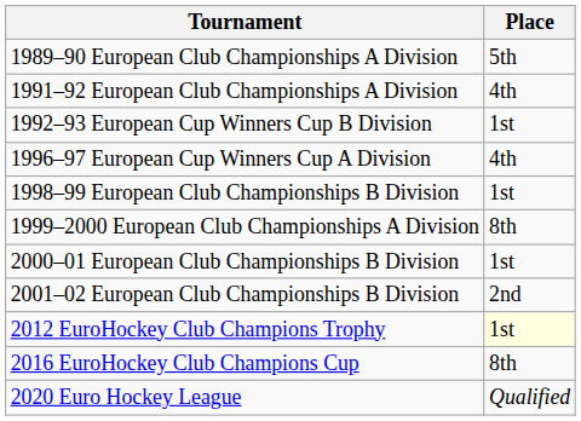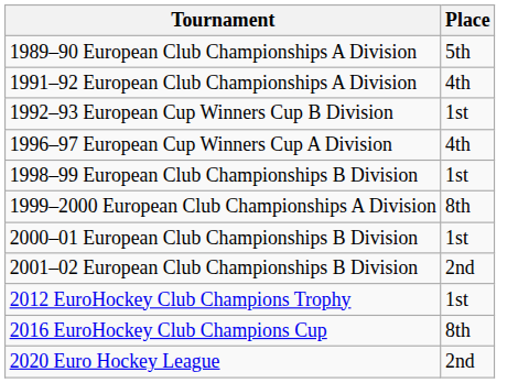2012 EuroHockey Club Champions Trophy | Place: lightyellow background -> no background
2020 Euro Hockey League | Place: Qualified -> 2nd
